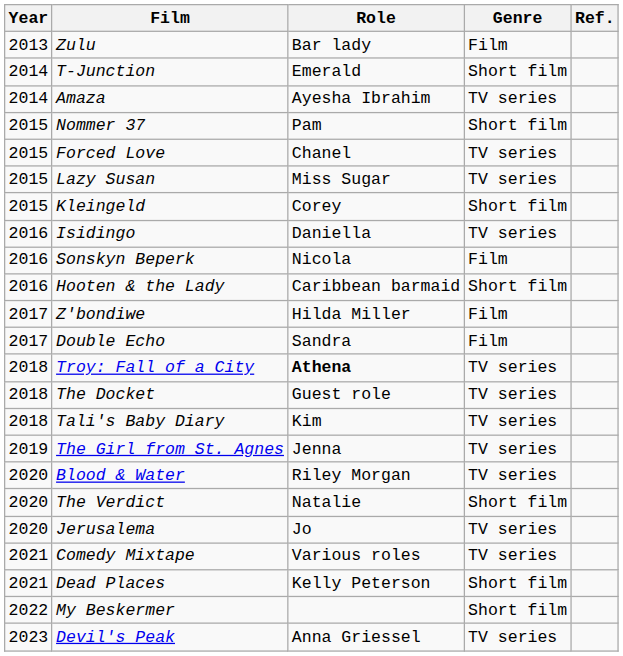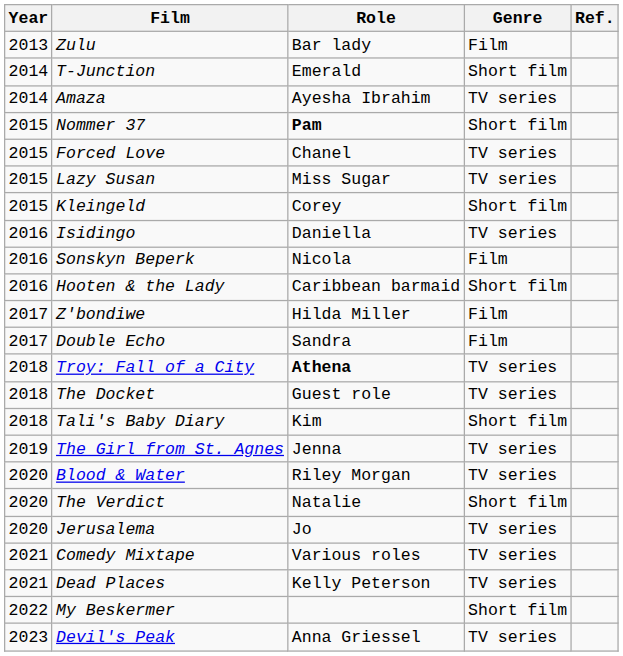Nommer 37 | Role: normal -> bold
Tali's Baby Diary | Genre: TV series -> Short film
Dead Places | Genre: Short film -> TV series
